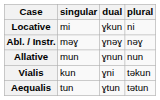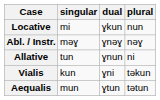Locative | plural: ni -> nun
Allative | singular: mun -> tun
Allative | plural: nun -> ni
Aequalis | singular: tun -> mun
